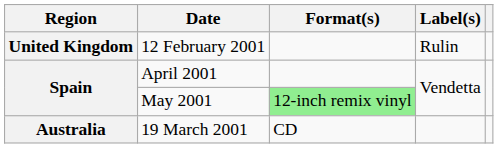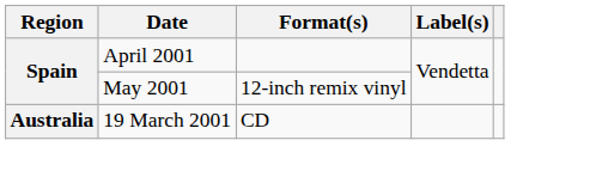- row: United Kingdom | 12 February 2001 | Rulin
May 2001 | Format(s): lightgreen background -> no background
